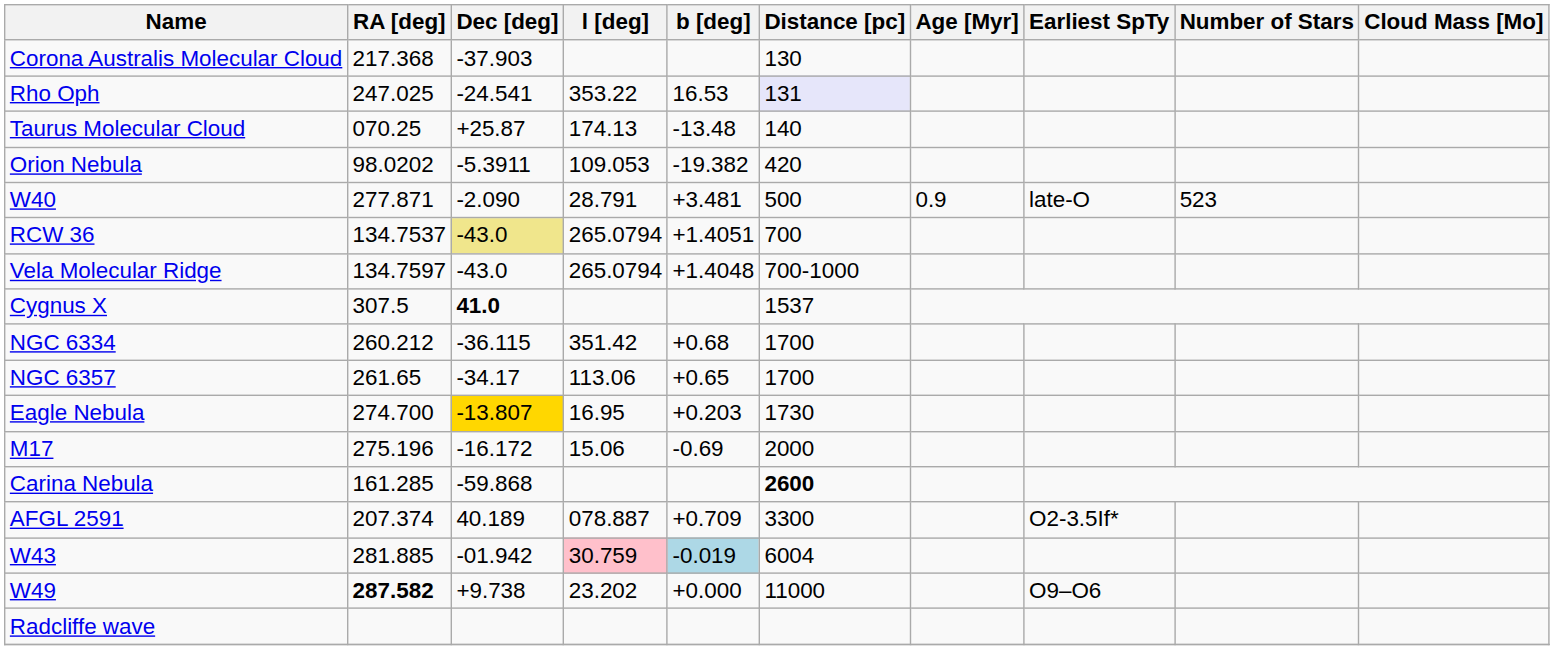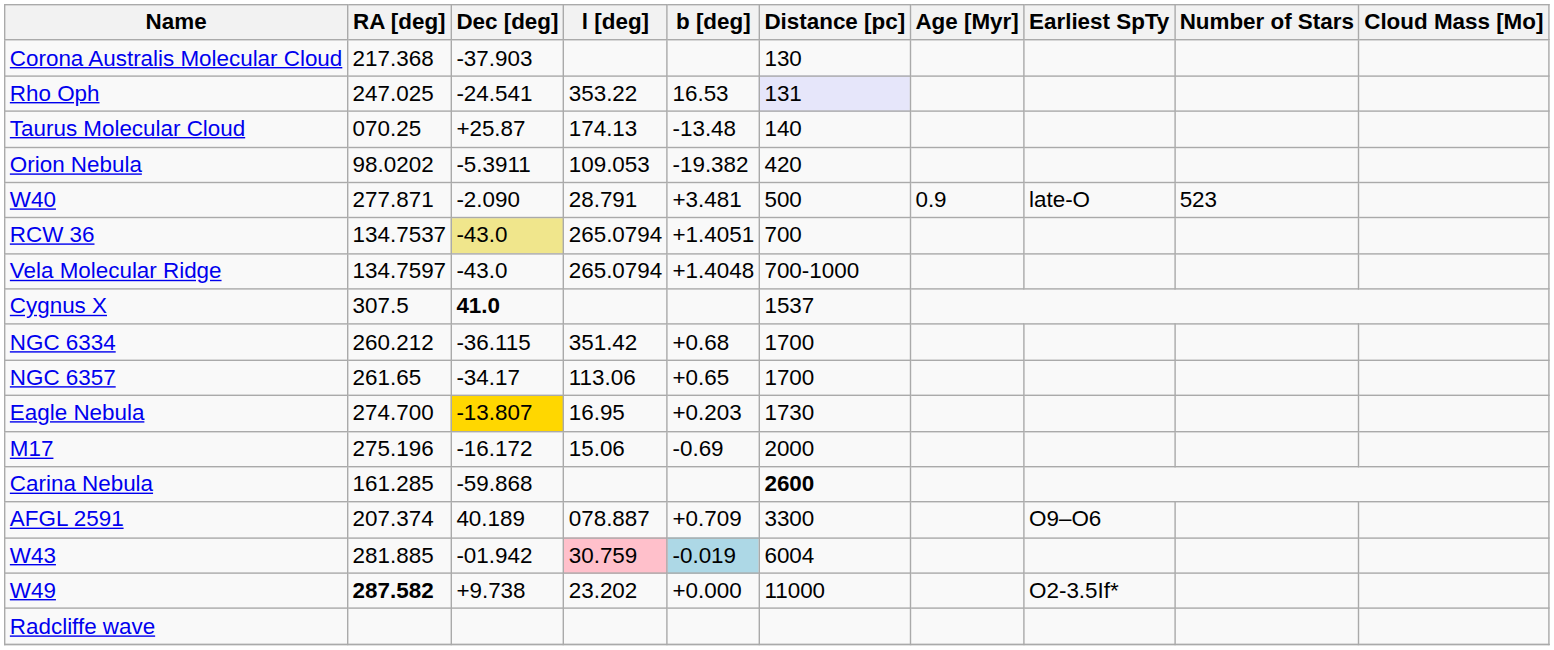AFGL 2591 | Earliest SpTy: O2-3.5If* -> O9–O6
W49 | Earliest SpTy: O9–O6 -> O2-3.5If*
